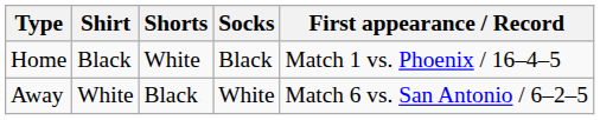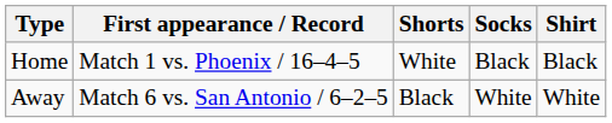columns swapped: Shirt <-> First appearance / Record
